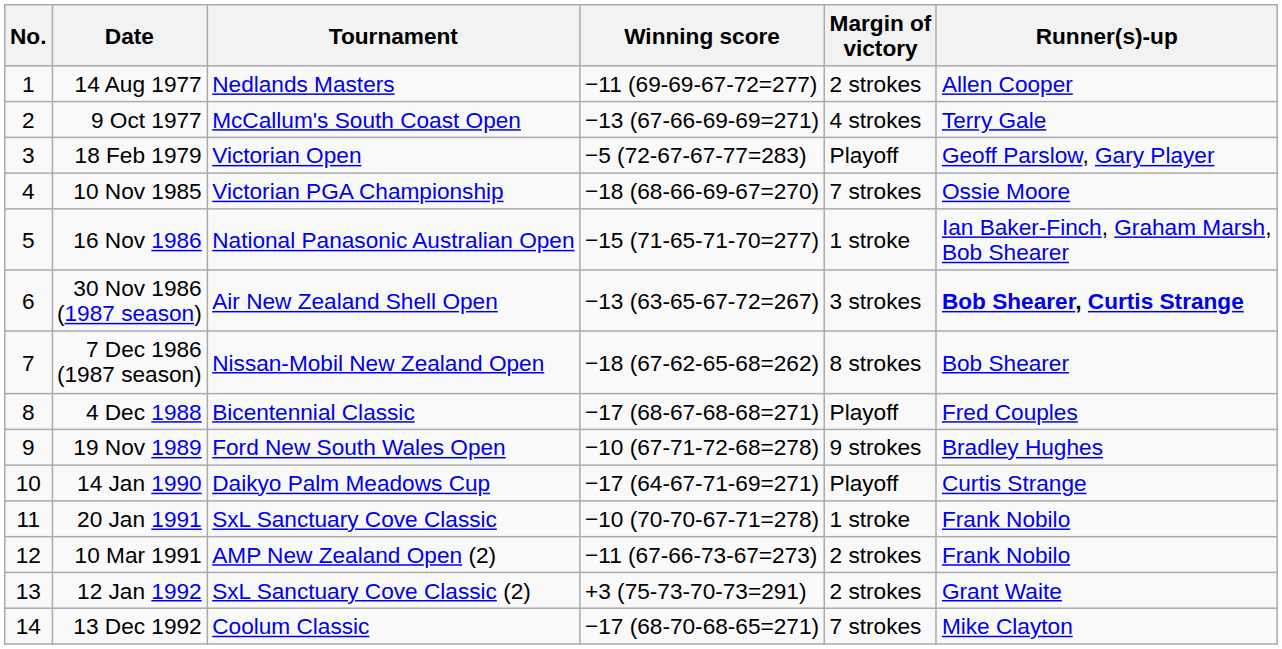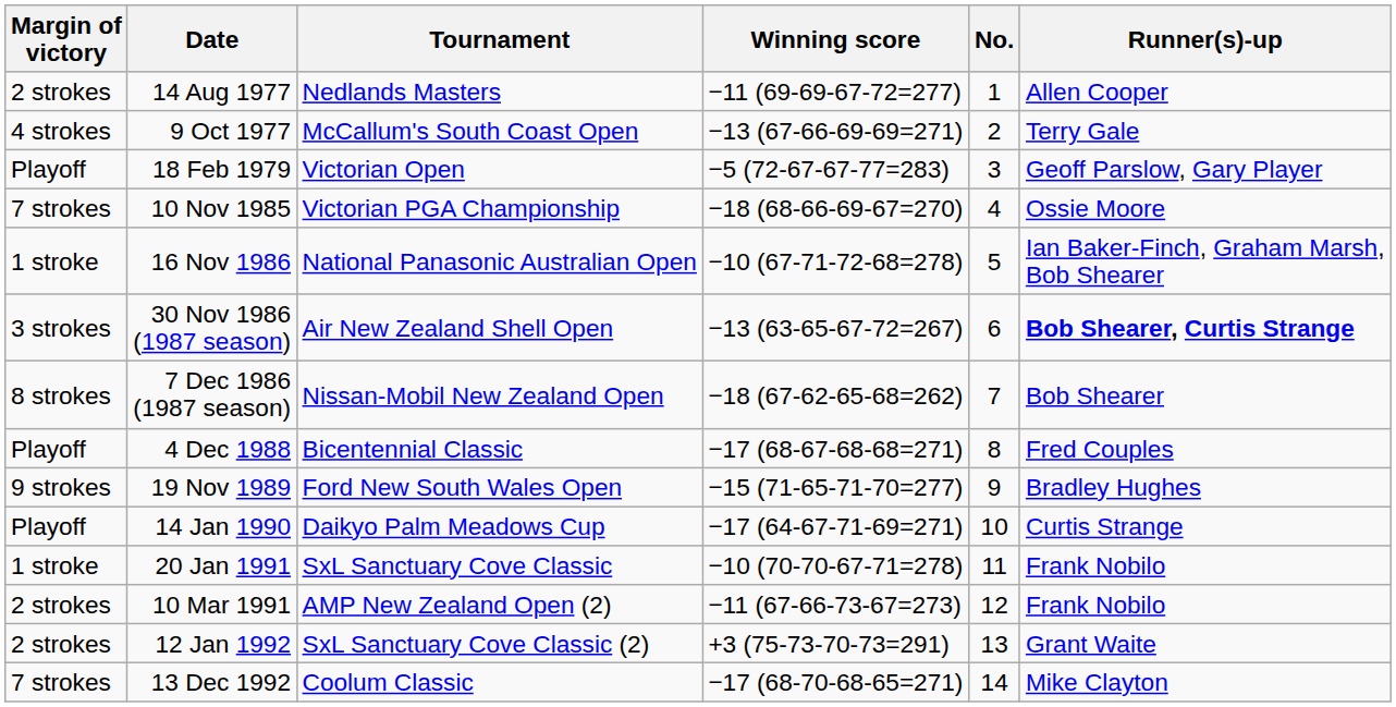columns swapped: No. <-> Margin of victory
16 Nov 1986 | Winning score: −15 (71-65-71-70=277) -> −10 (67-71-72-68=278)
19 Nov 1989 | Winning score: −10 (67-71-72-68=278) -> −15 (71-65-71-70=277)
